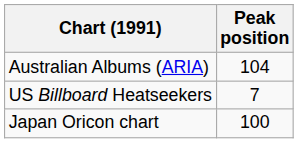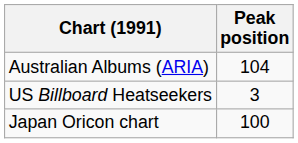US Billboard Heatseekers | Peak position: 7 -> 3
